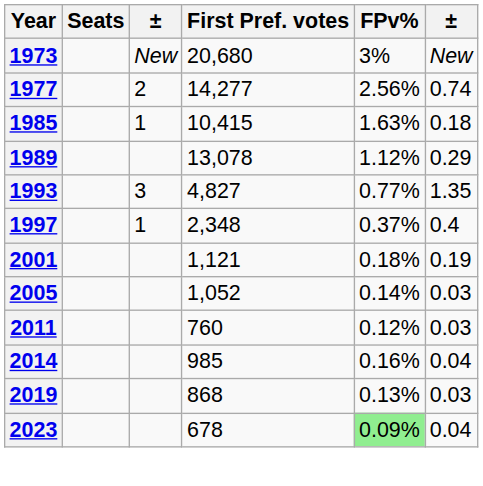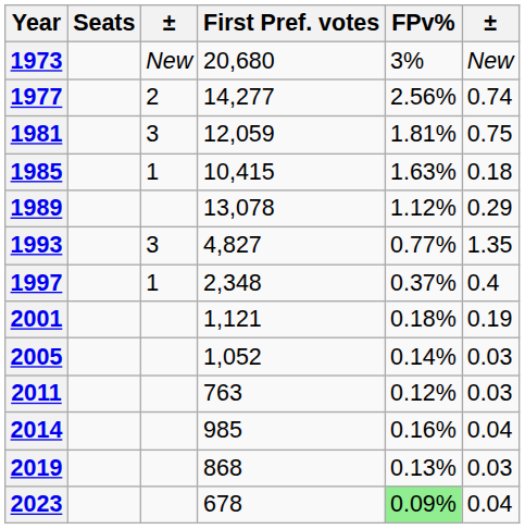+ row: 1981 | 3 | 12,059 | 1.81% | 0.75
2011 | First Pref. votes: 760 -> 763
